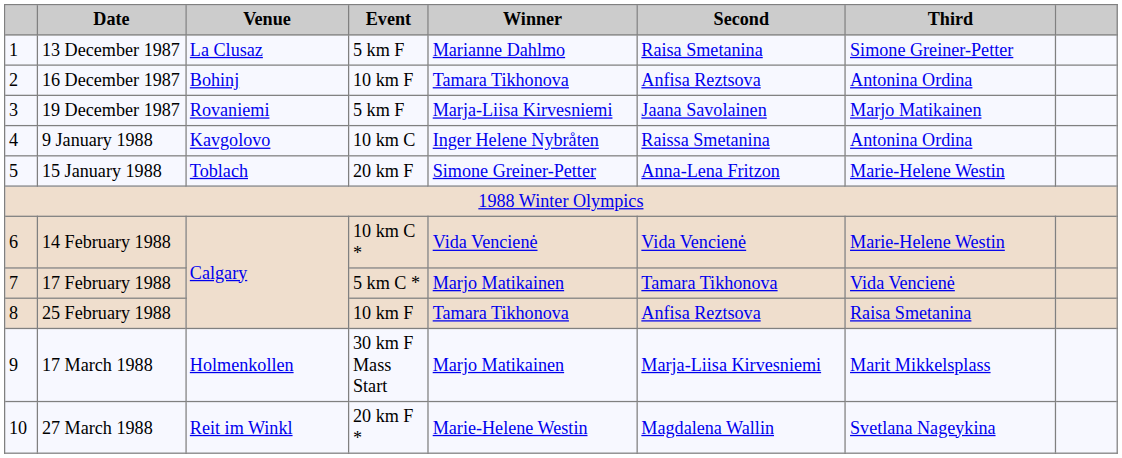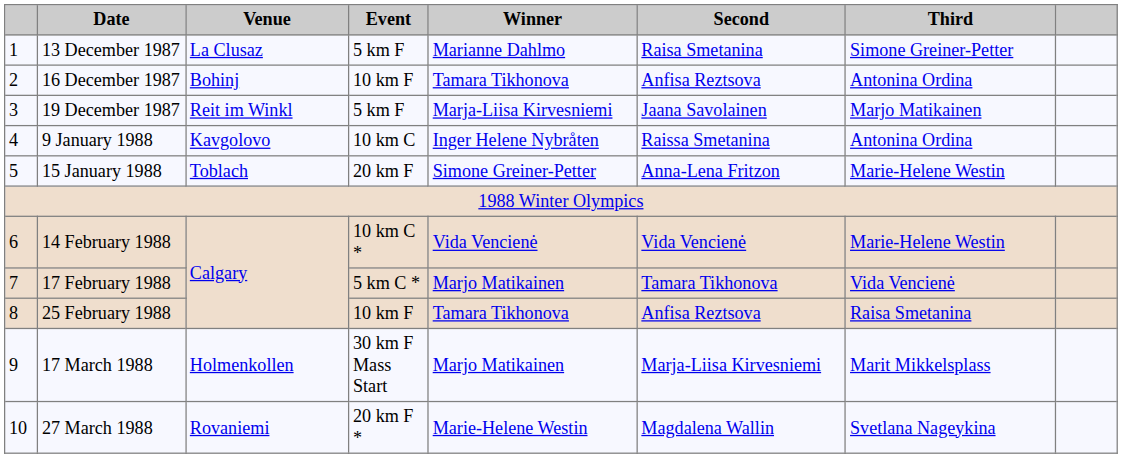19 December 1987 | Venue: Rovaniemi -> Reit im Winkl
27 March 1988 | Venue: Reit im Winkl -> Rovaniemi
